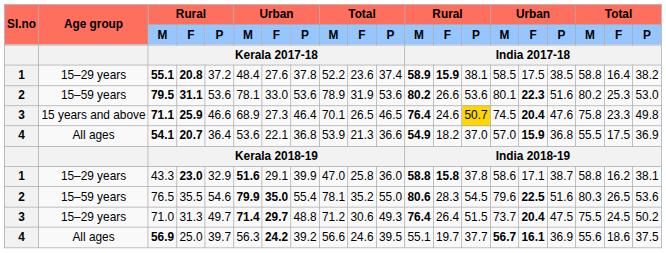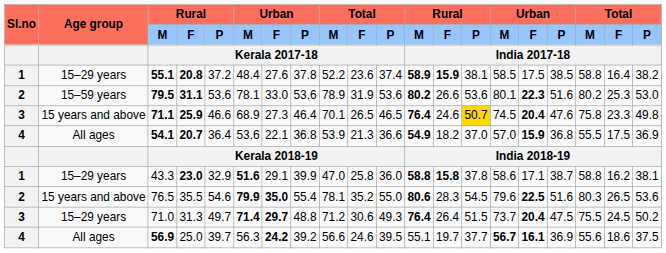76.5 | column 2: 15–59 years -> 15 years and above
